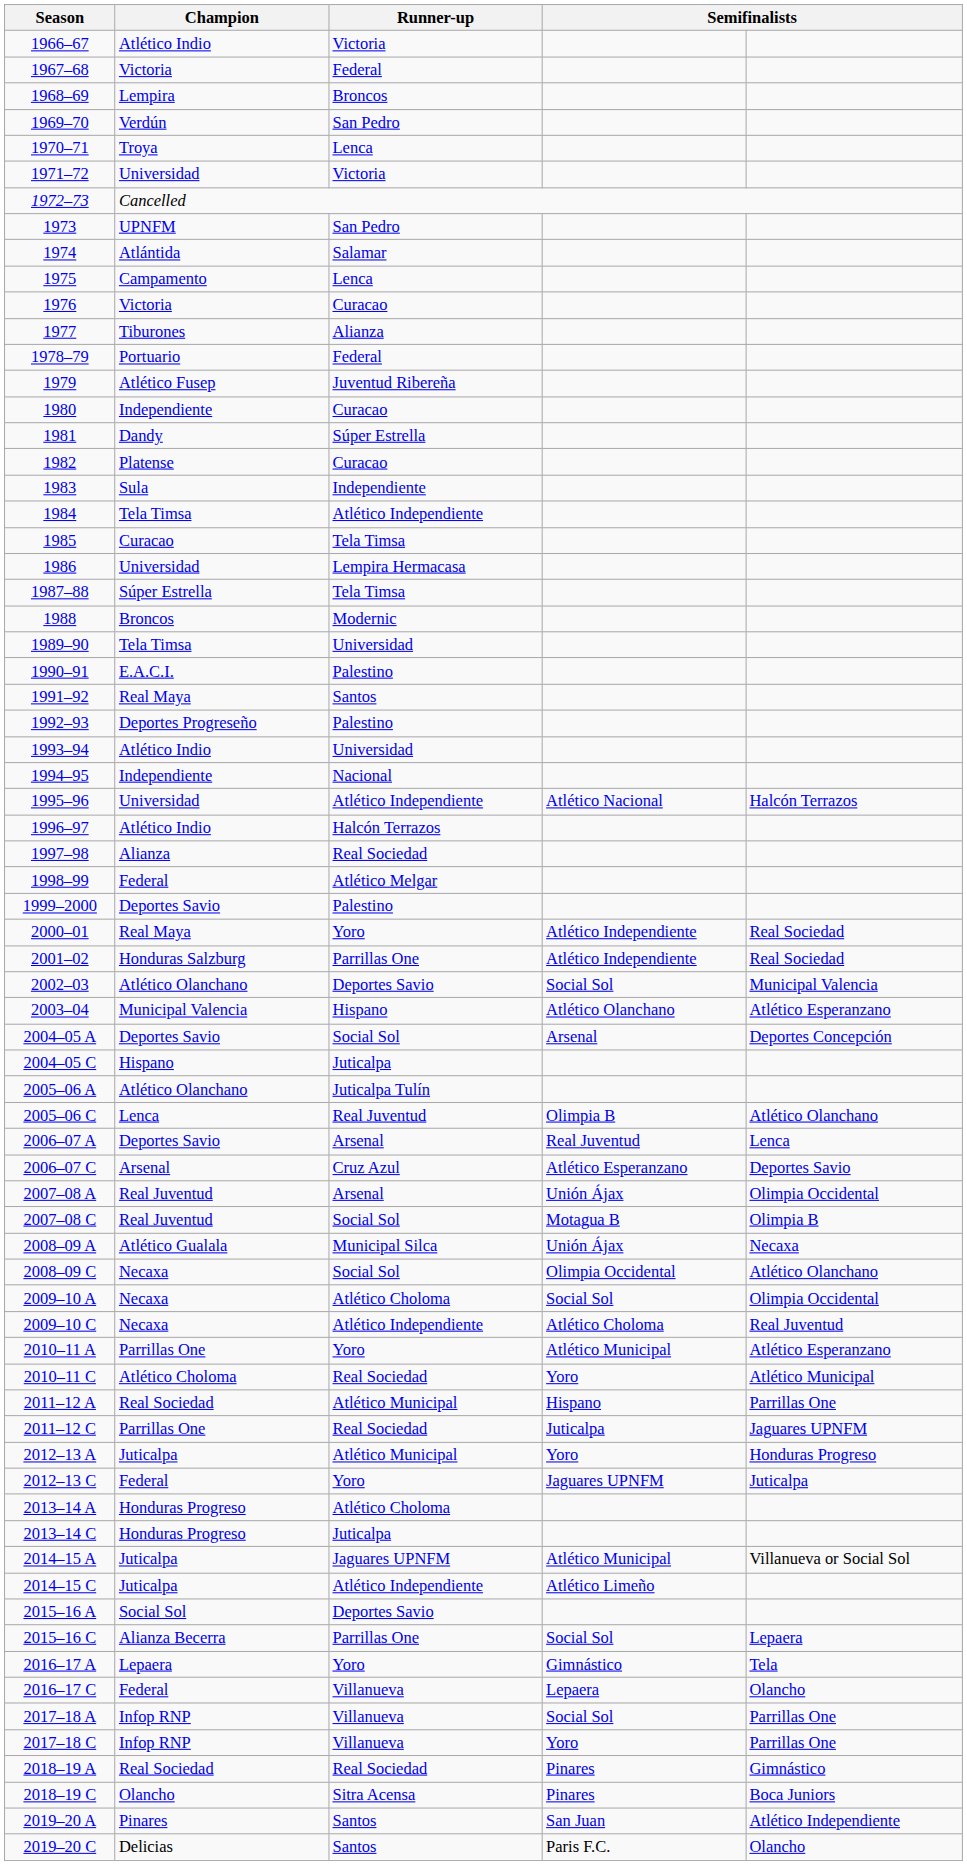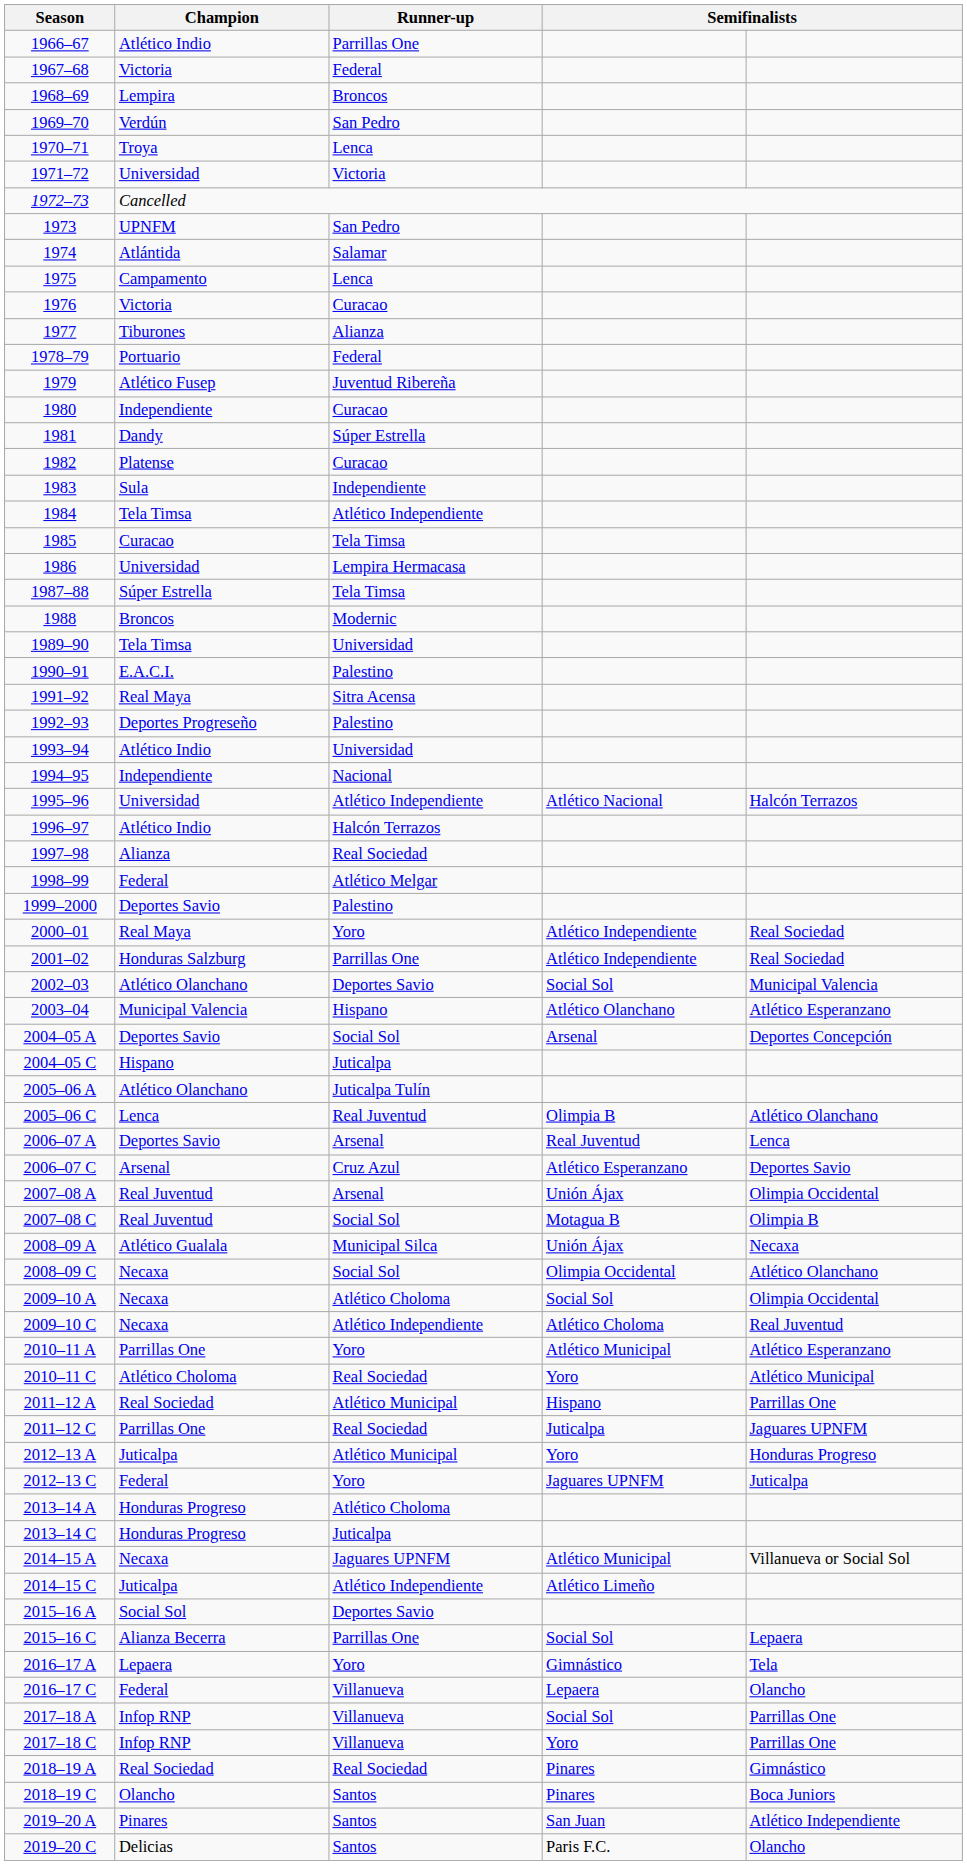1966–67 | Runner-up: Victoria -> Parrillas One
1991–92 | Runner-up: Santos -> Sitra Acensa
2014–15 A | Champion: Juticalpa -> Necaxa
2018–19 C | Runner-up: Sitra Acensa -> Santos
